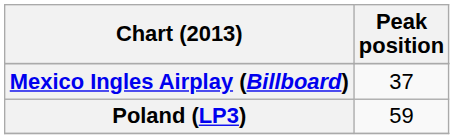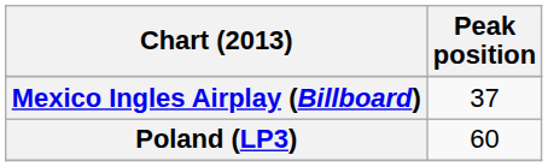Poland (LP3) | Peak position: 59 -> 60
